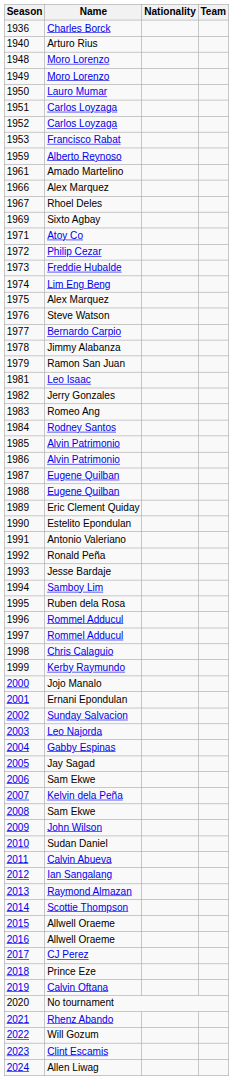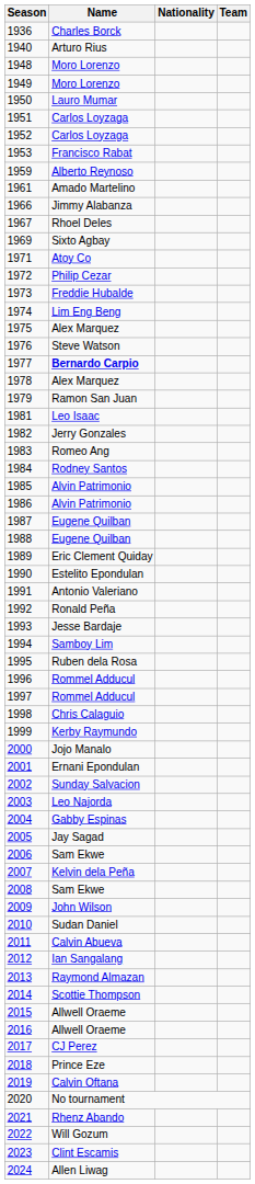1966 | Name: Alex Marquez -> Jimmy Alabanza
1977 | Name: normal -> bold
1978 | Name: Jimmy Alabanza -> Alex Marquez
